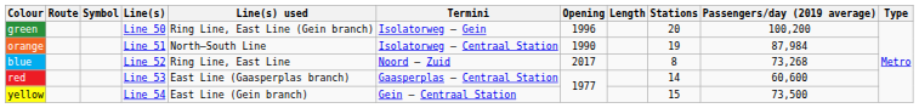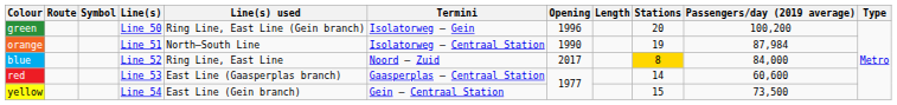blue | Stations: no background -> gold background
blue | Passengers/day (2019 average): 73,268 -> 84,000
